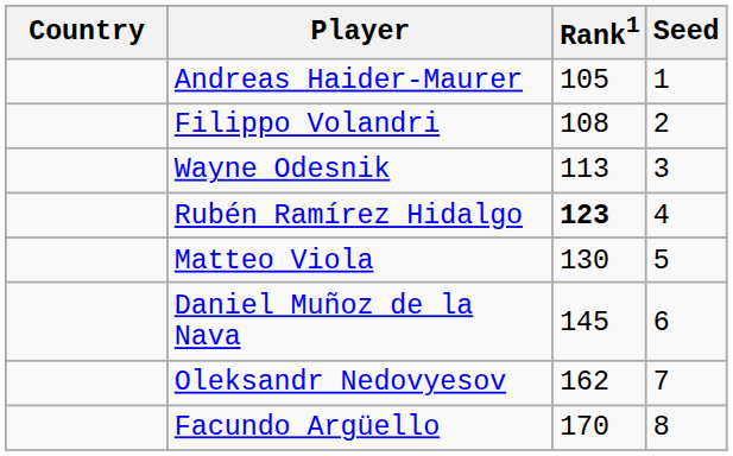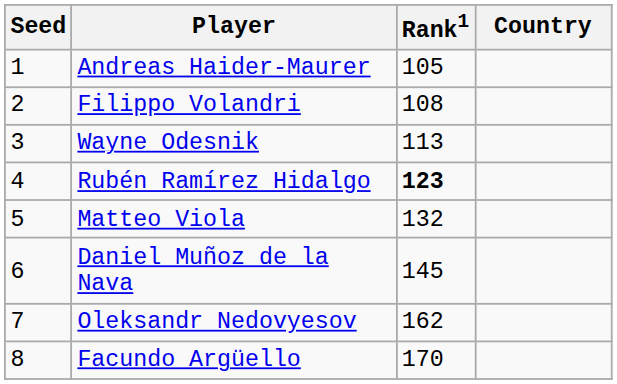columns swapped: Country <-> Seed
Matteo Viola | Rank1: 130 -> 132
